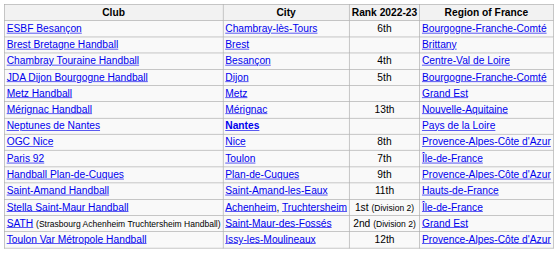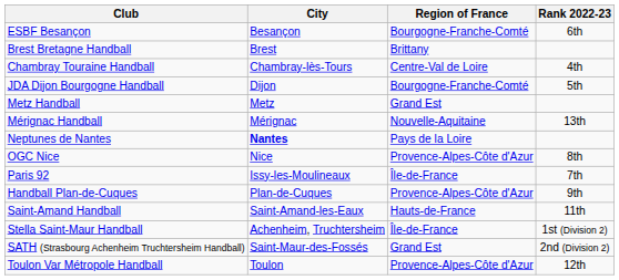columns swapped: Region of France <-> Rank 2022-23
ESBF Besançon | City: Chambray-lès-Tours -> Besançon
Chambray Touraine Handball | City: Besançon -> Chambray-lès-Tours
Paris 92 | City: Toulon -> Issy-les-Moulineaux
Toulon Var Métropole Handball | City: Issy-les-Moulineaux -> Toulon
